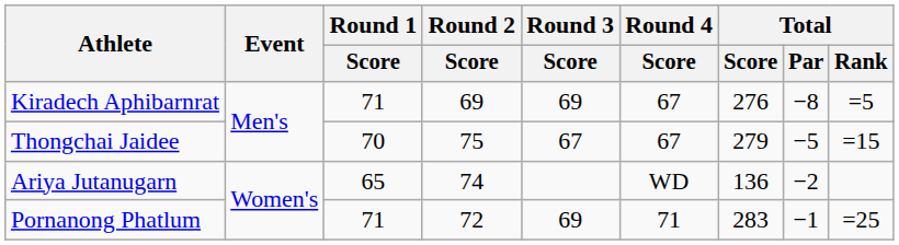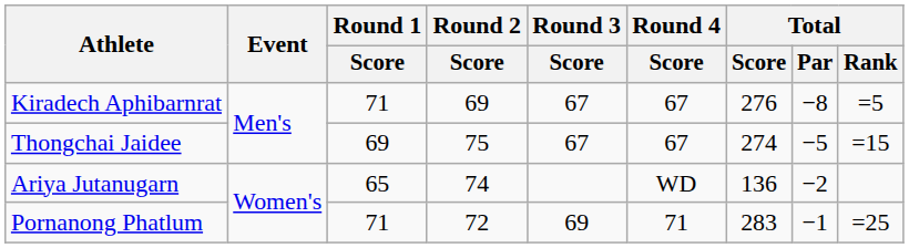Kiradech Aphibarnrat | Round 3 / Score: 69 -> 67
Thongchai Jaidee | Round 1 / Score: 70 -> 69
Thongchai Jaidee | Total / Score: 279 -> 274
